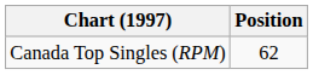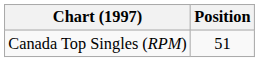Canada Top Singles (RPM) | Position: 62 -> 51
